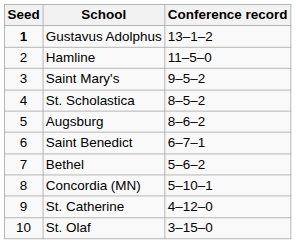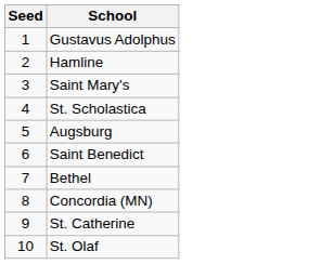- column: Conference record | 13–1–2 | 11–5–0 | 9–5–2 | 8–5–2 | 8–6–2 | 6–7–1 | 5–6–2 | 5–10–1 | 4–12–0 | 3–15–0
Gustavus Adolphus | Seed: bold -> normal
